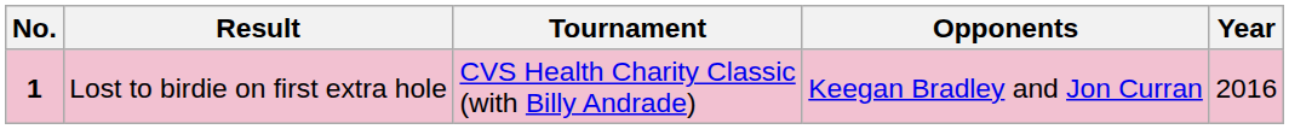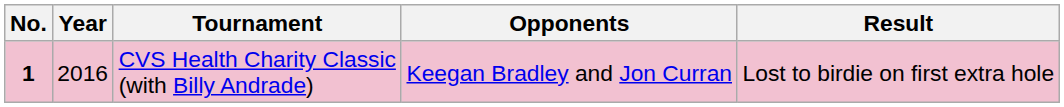columns swapped: Year <-> Result
